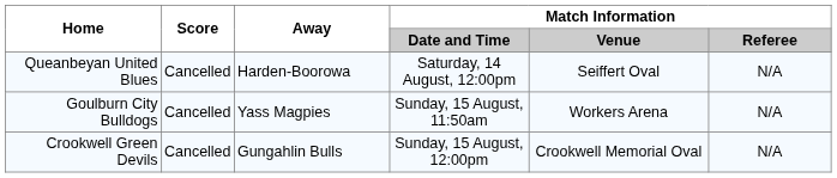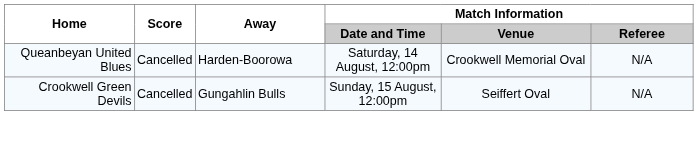Queanbeyan United Blues | Match Information / Venue: Seiffert Oval -> Crookwell Memorial Oval
- row: Goulburn City Bulldogs | Cancelled | Yass Magpies | Sunday, 15 August, 11:50am | Workers Arena | N/A
Crookwell Green Devils | Match Information / Venue: Crookwell Memorial Oval -> Seiffert Oval
